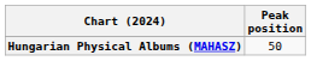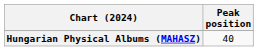Hungarian Physical Albums (MAHASZ) | Peak position: 50 -> 40
